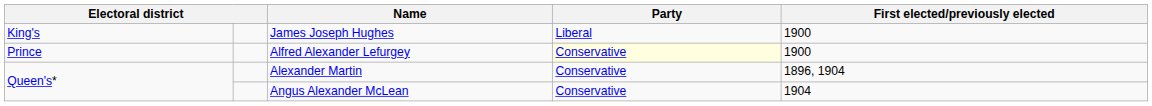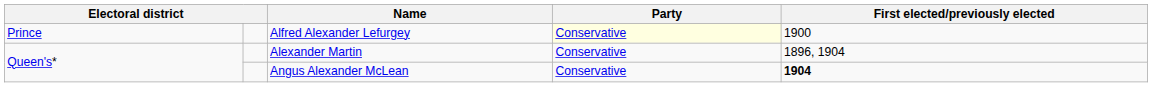- row: King's | James Joseph Hughes | Liberal | 1900
Angus Alexander McLean | First elected/previously elected: normal -> bold
